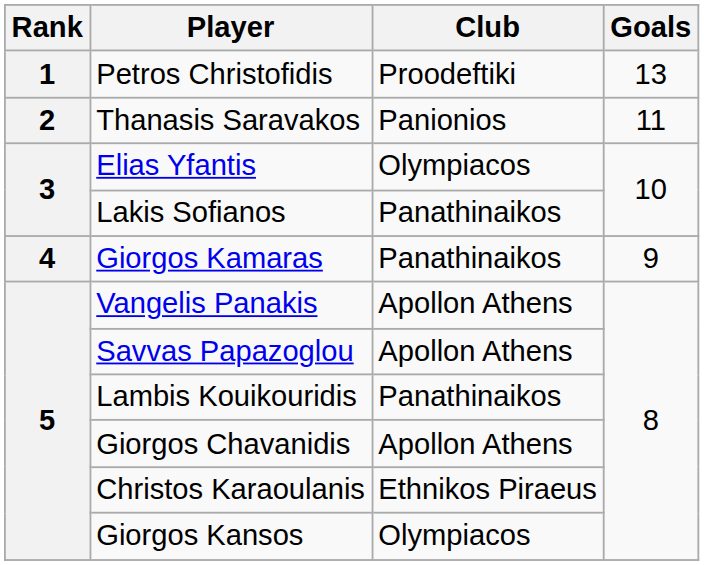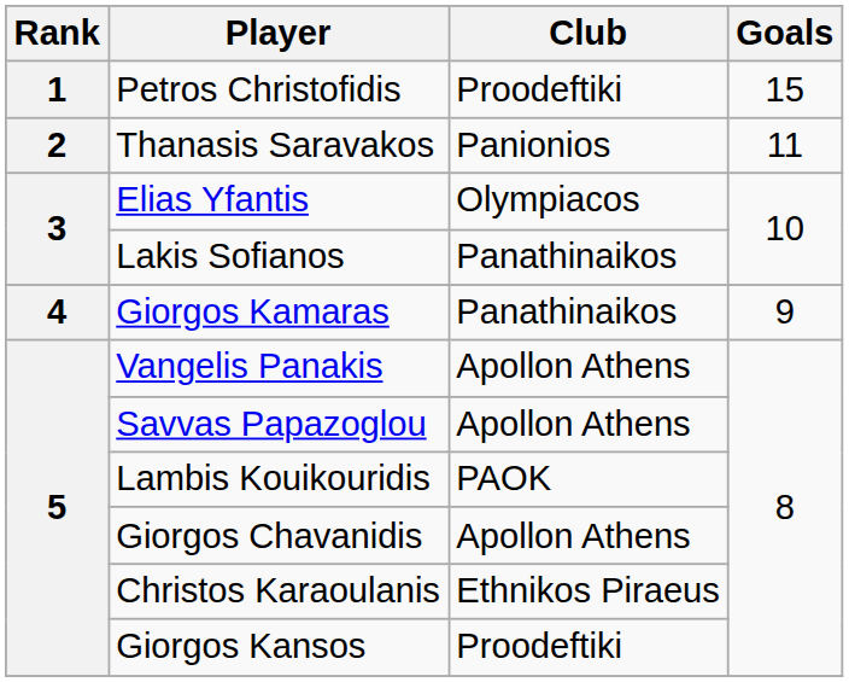Petros Christofidis | Goals: 13 -> 15
Lambis Kouikouridis | Club: Panathinaikos -> PAOK
Giorgos Kansos | Club: Olympiacos -> Proodeftiki
